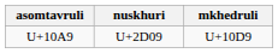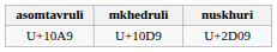columns swapped: nuskhuri <-> mkhedruli
